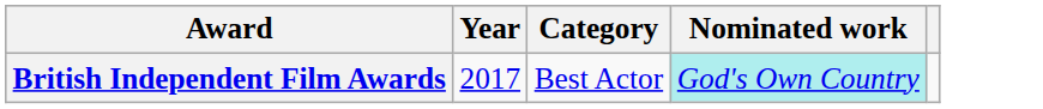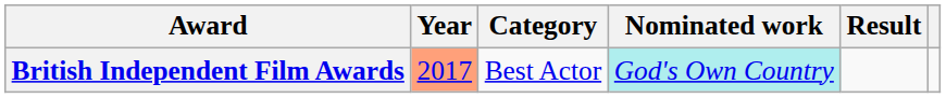+ column: Result
British Independent Film Awards | Year: no background -> lightsalmon background
